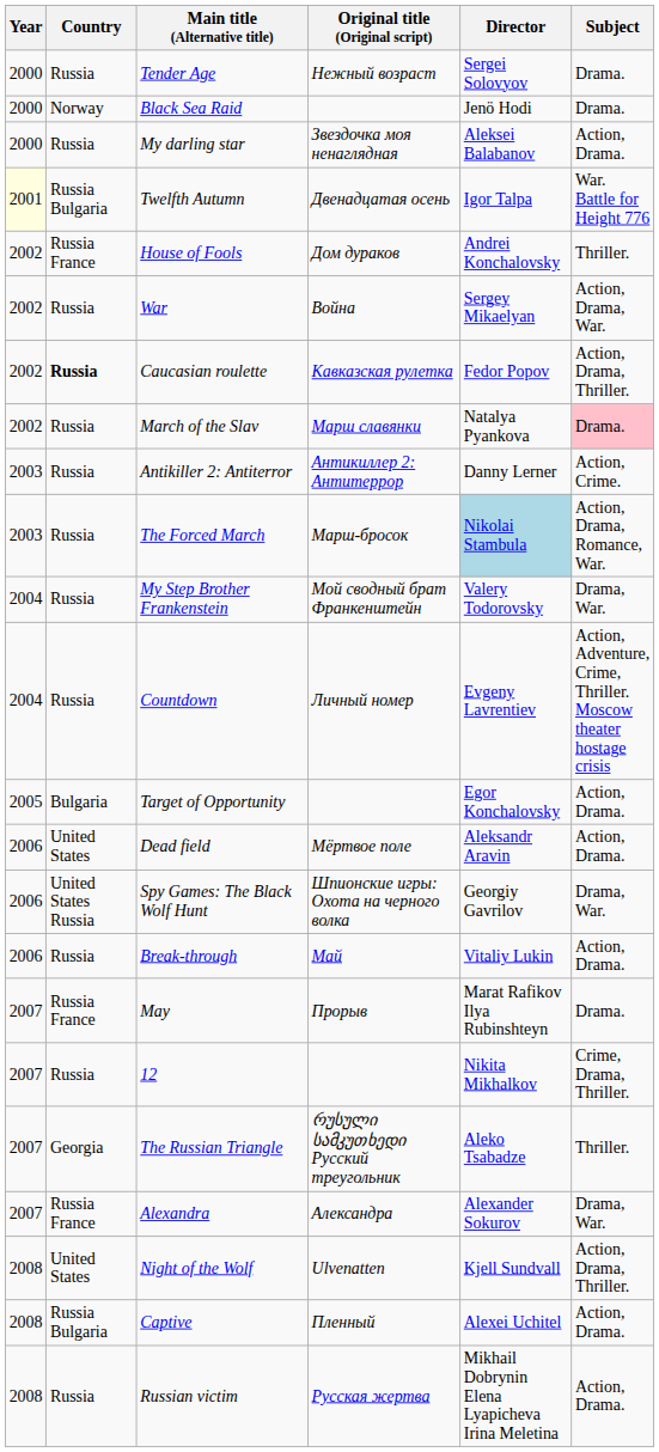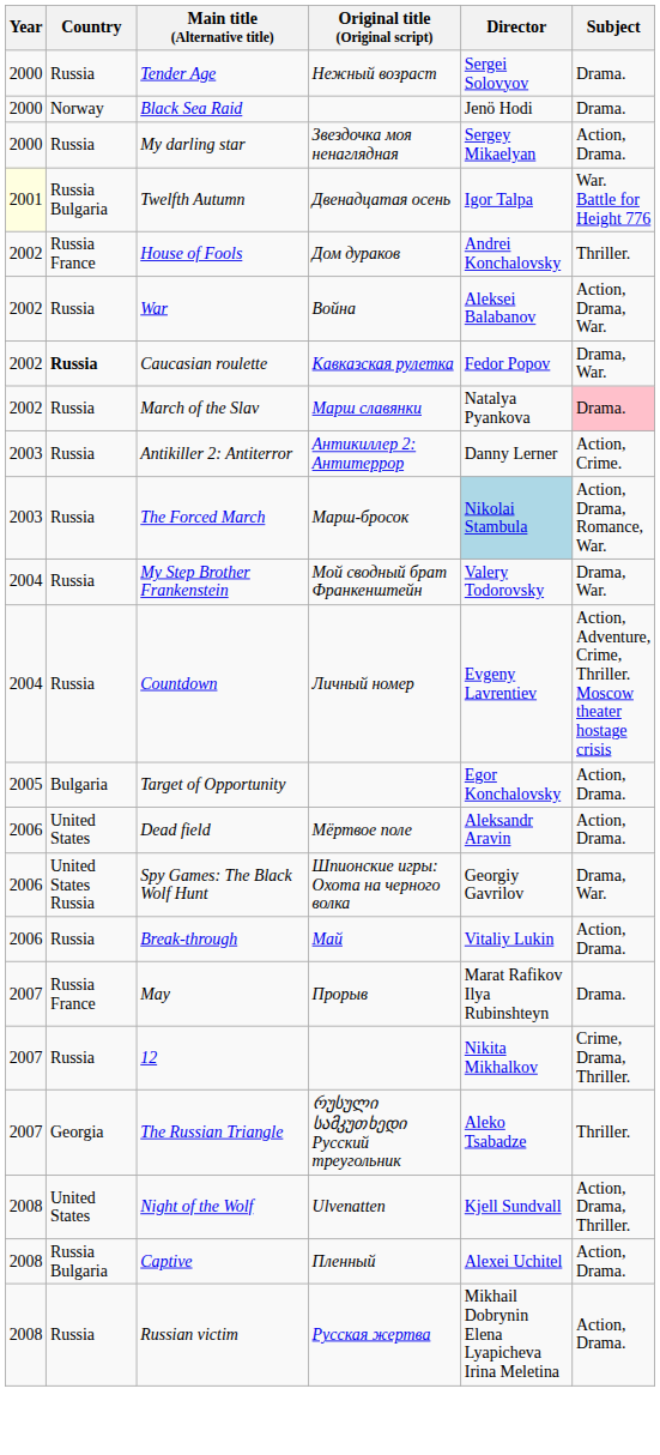My darling star | Director: Aleksei Balabanov -> Sergey Mikaelyan
War | Director: Sergey Mikaelyan -> Aleksei Balabanov
Caucasian roulette | Subject: Action, Drama, Thriller. -> Drama, War.
- row: 2007 | Russia France | Alexandra | Александра | Alexander Sokurov | Drama, War.
